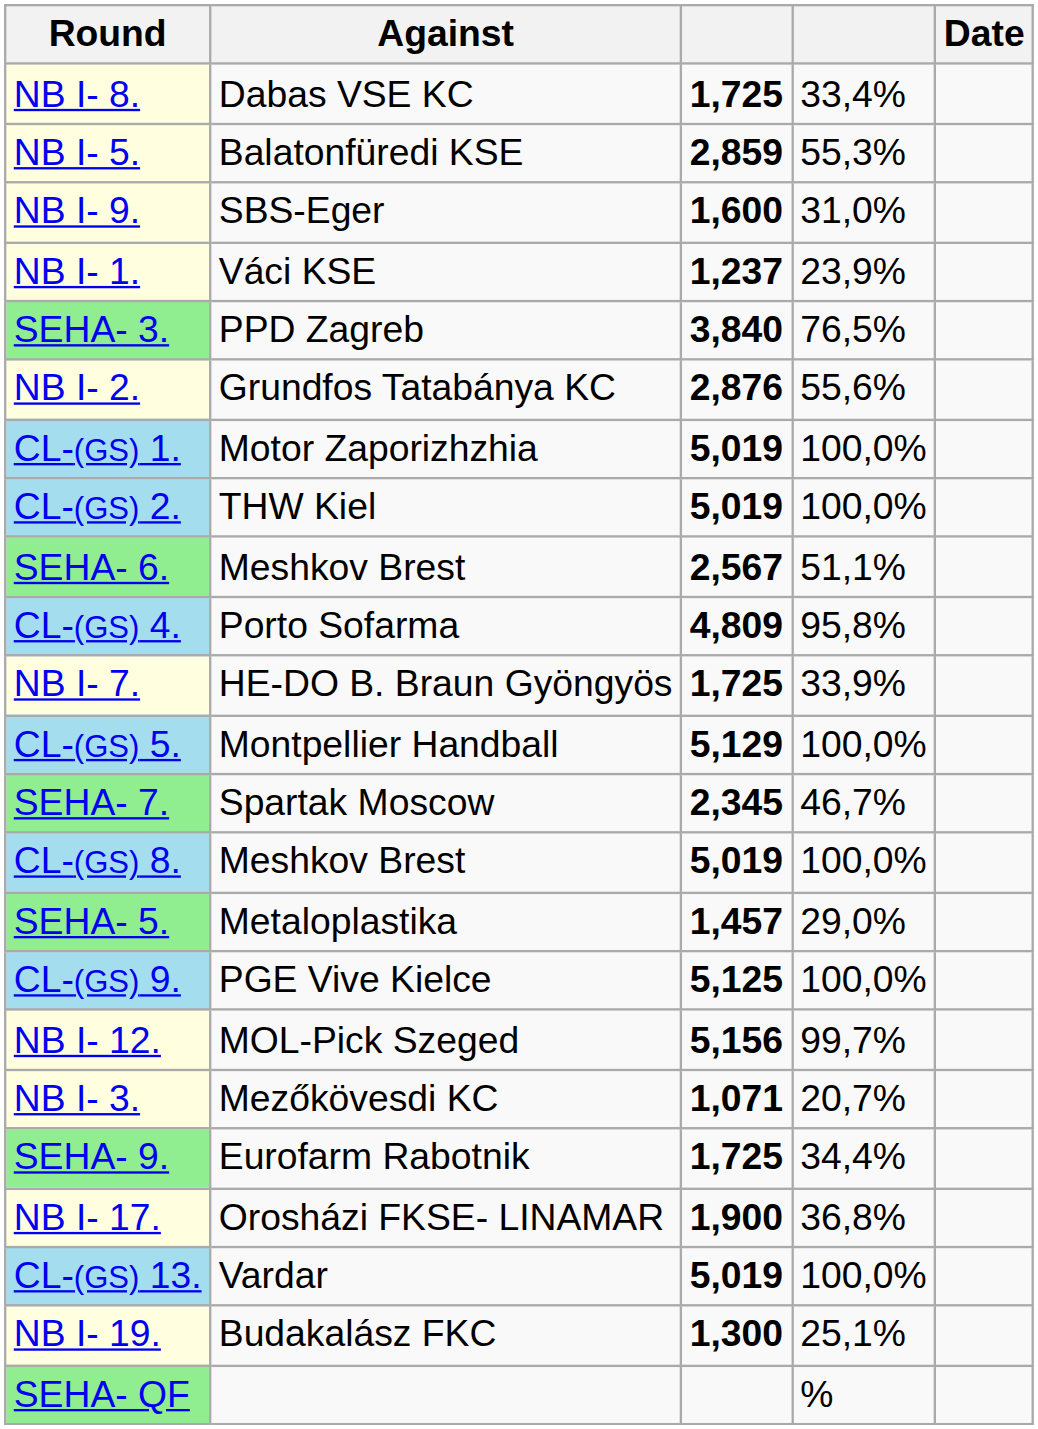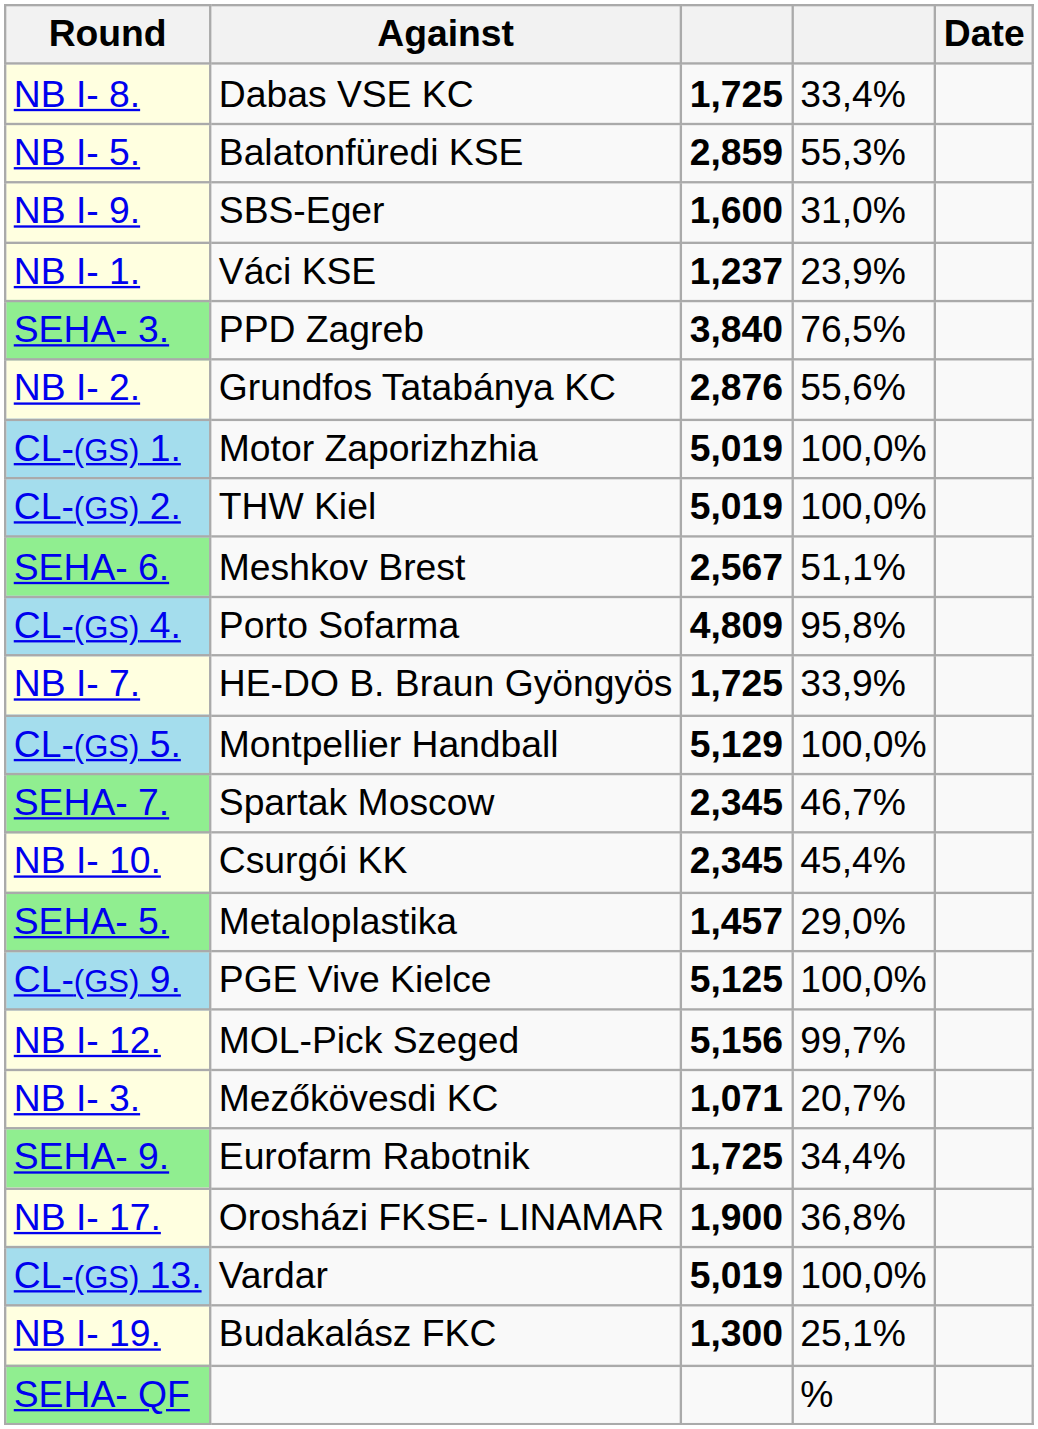+ row: NB I- 10. | Csurgói KK | 2,345 | 45,4%
- row: CL-(GS) 8. | Meshkov Brest | 5,019 | 100,0%
